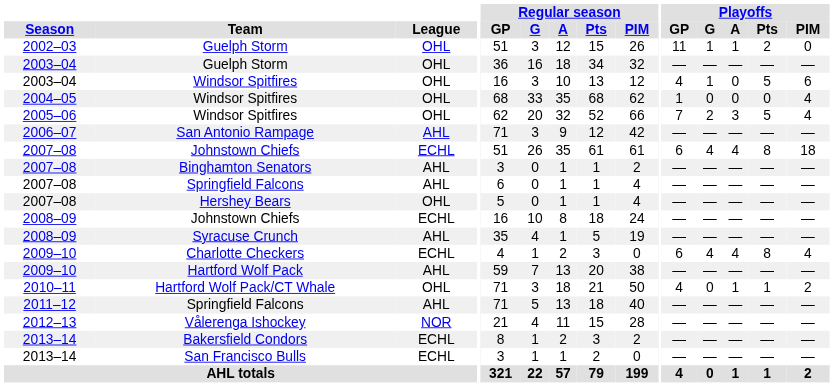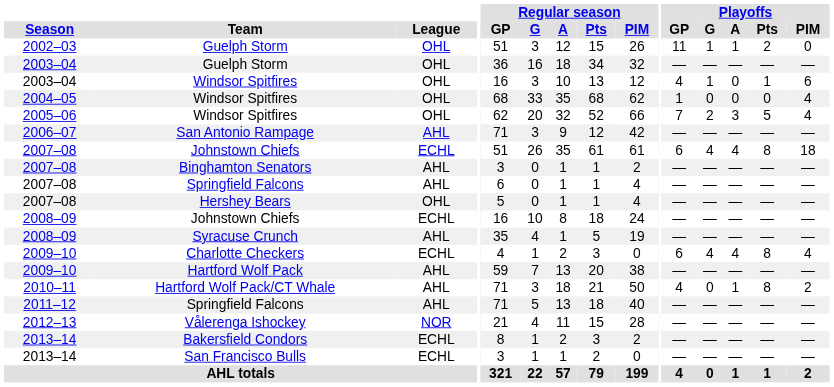2003–04 / Windsor Spitfires | Playoffs / Pts: 5 -> 1
Hartford Wolf Pack/CT Whale | League: OHL -> AHL
Hartford Wolf Pack/CT Whale | Playoffs / Pts: 1 -> 8
